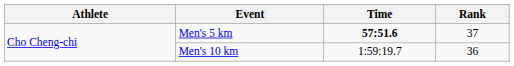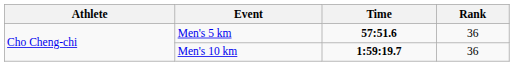Men's 5 km | Rank: 37 -> 36
Men's 10 km | Time: normal -> bold
